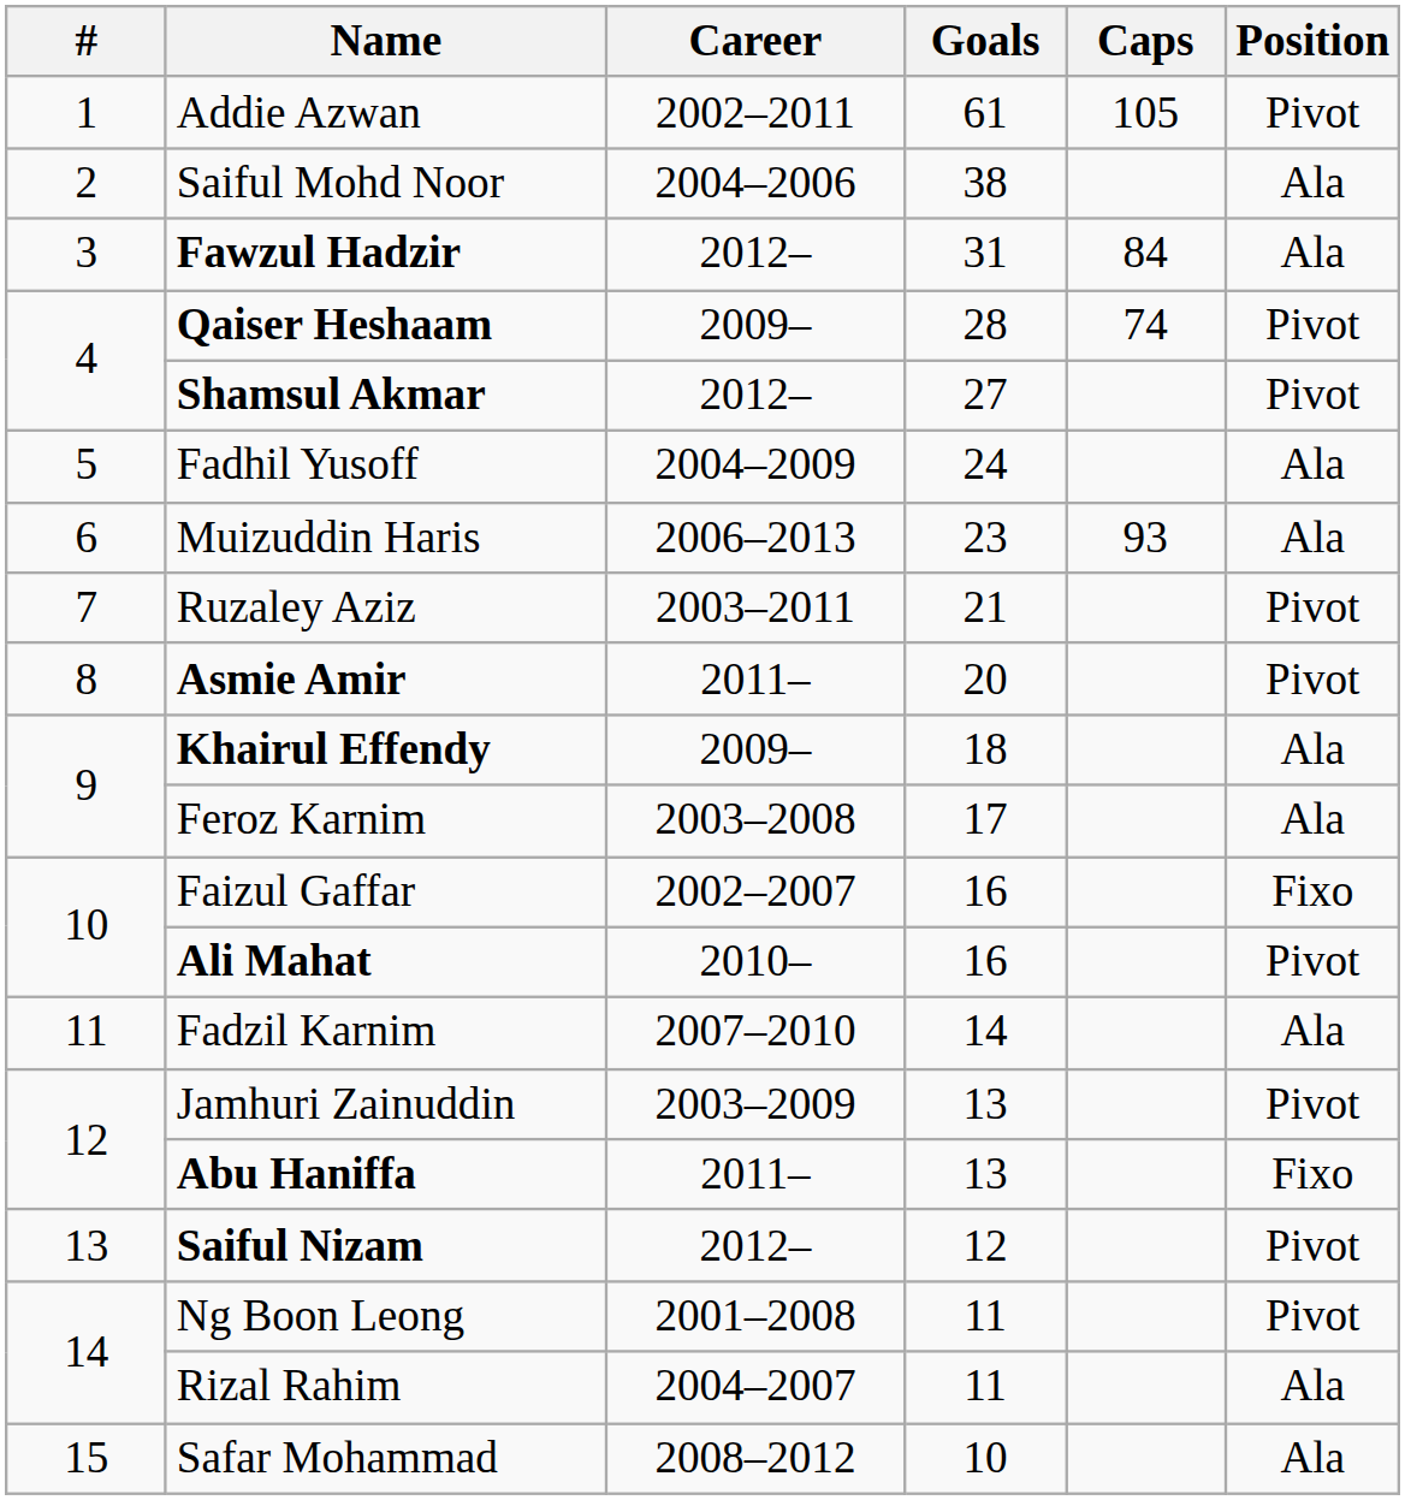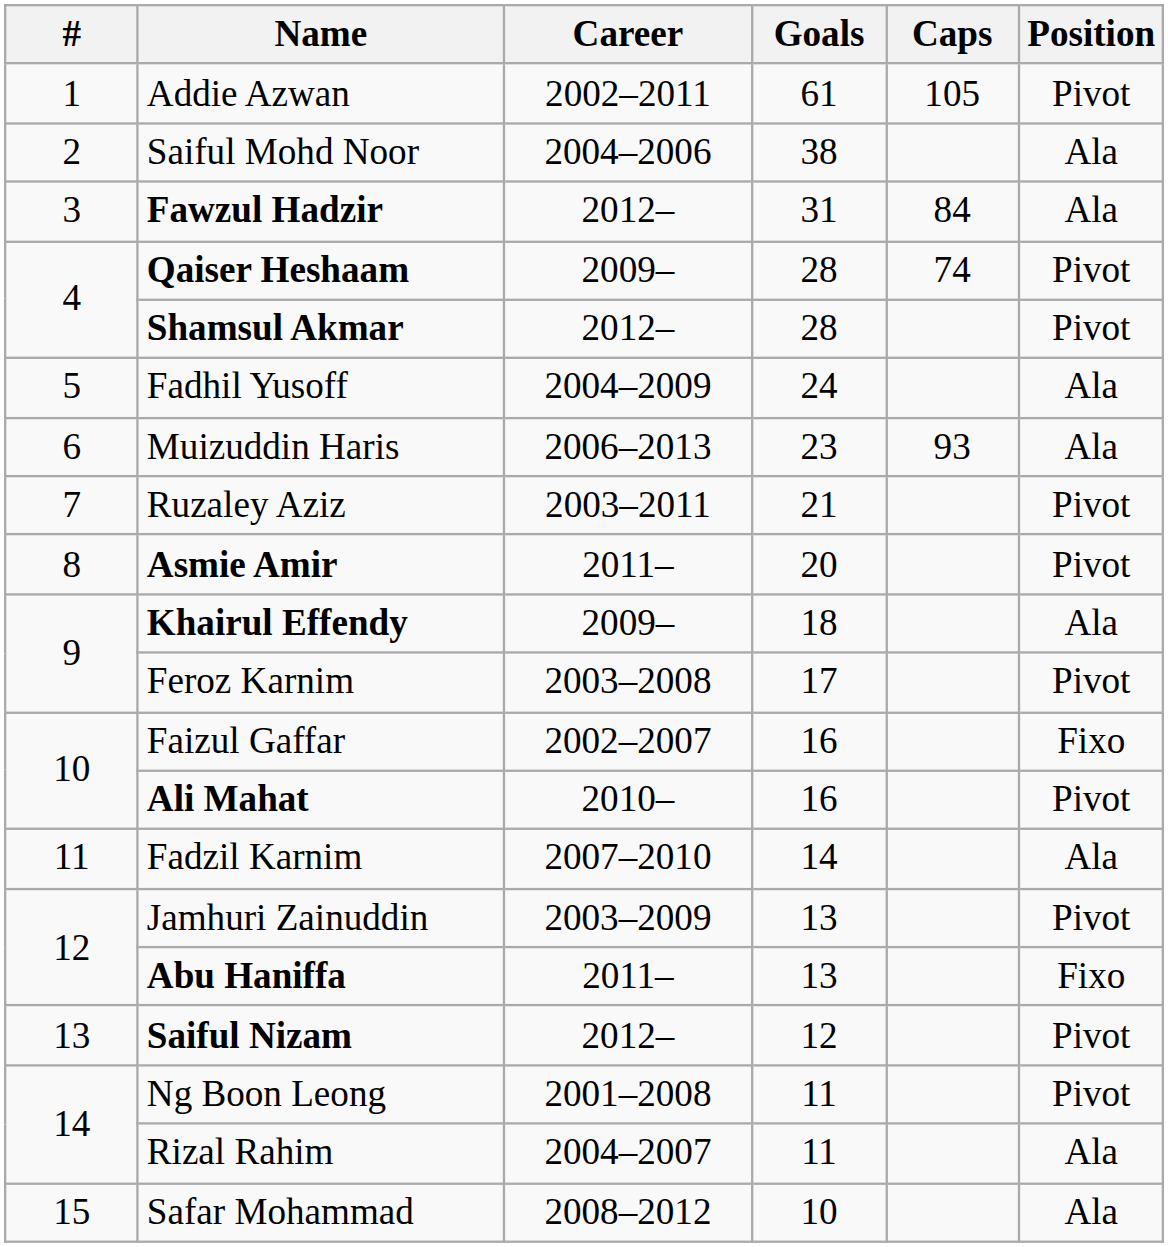Shamsul Akmar | Goals: 27 -> 28
Feroz Karnim | Position: Ala -> Pivot
